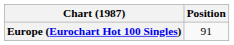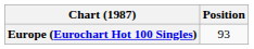Europe (Eurochart Hot 100 Singles) | Position: 91 -> 93
